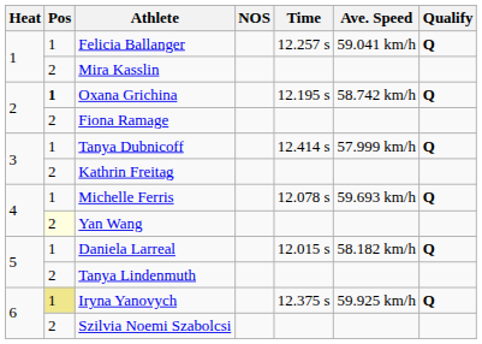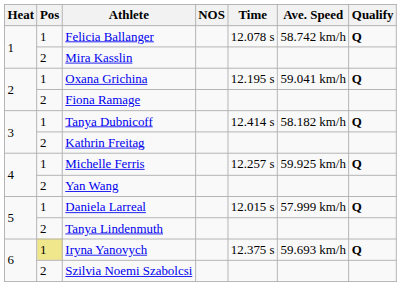Felicia Ballanger | Time: 12.257 s -> 12.078 s
Felicia Ballanger | Ave. Speed: 59.041 km/h -> 58.742 km/h
Oxana Grichina | Pos: bold -> normal
Oxana Grichina | Ave. Speed: 58.742 km/h -> 59.041 km/h
Tanya Dubnicoff | Ave. Speed: 57.999 km/h -> 58.182 km/h
Michelle Ferris | Time: 12.078 s -> 12.257 s
Michelle Ferris | Ave. Speed: 59.693 km/h -> 59.925 km/h
Yan Wang | Pos: lightyellow background -> no background
Daniela Larreal | Ave. Speed: 58.182 km/h -> 57.999 km/h
Iryna Yanovych | Ave. Speed: 59.925 km/h -> 59.693 km/h
